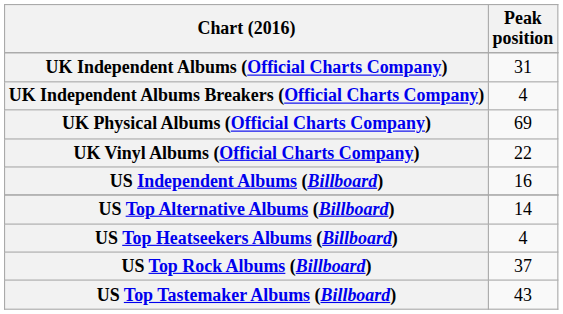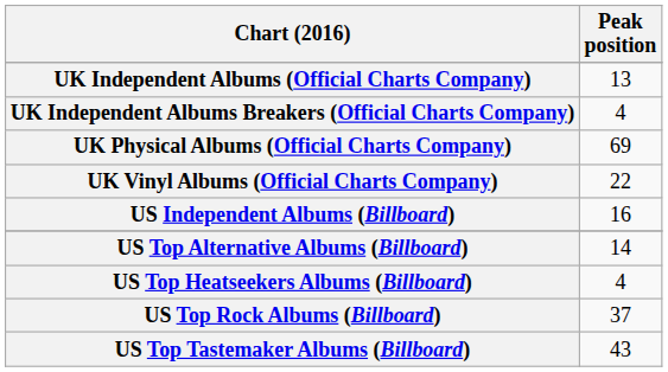UK Independent Albums (Official Charts Company) | Peak position: 31 -> 13
